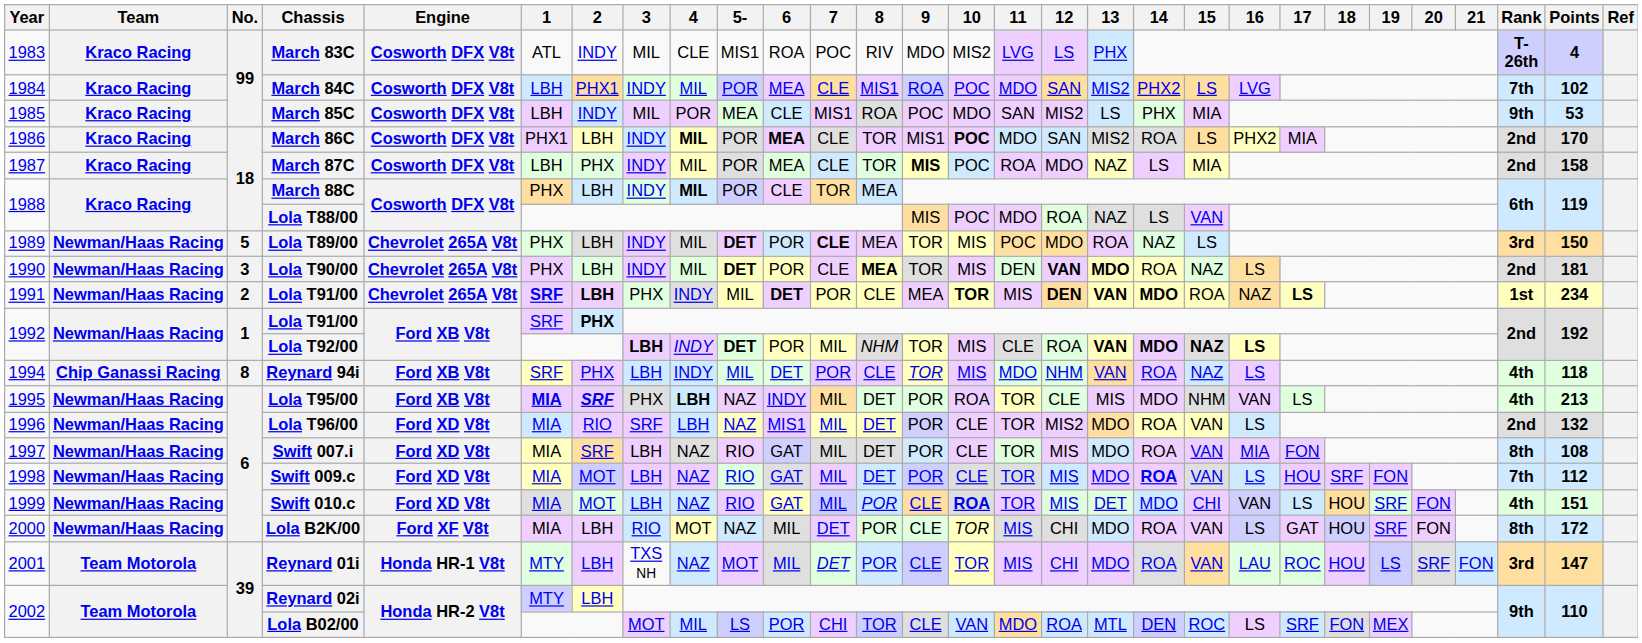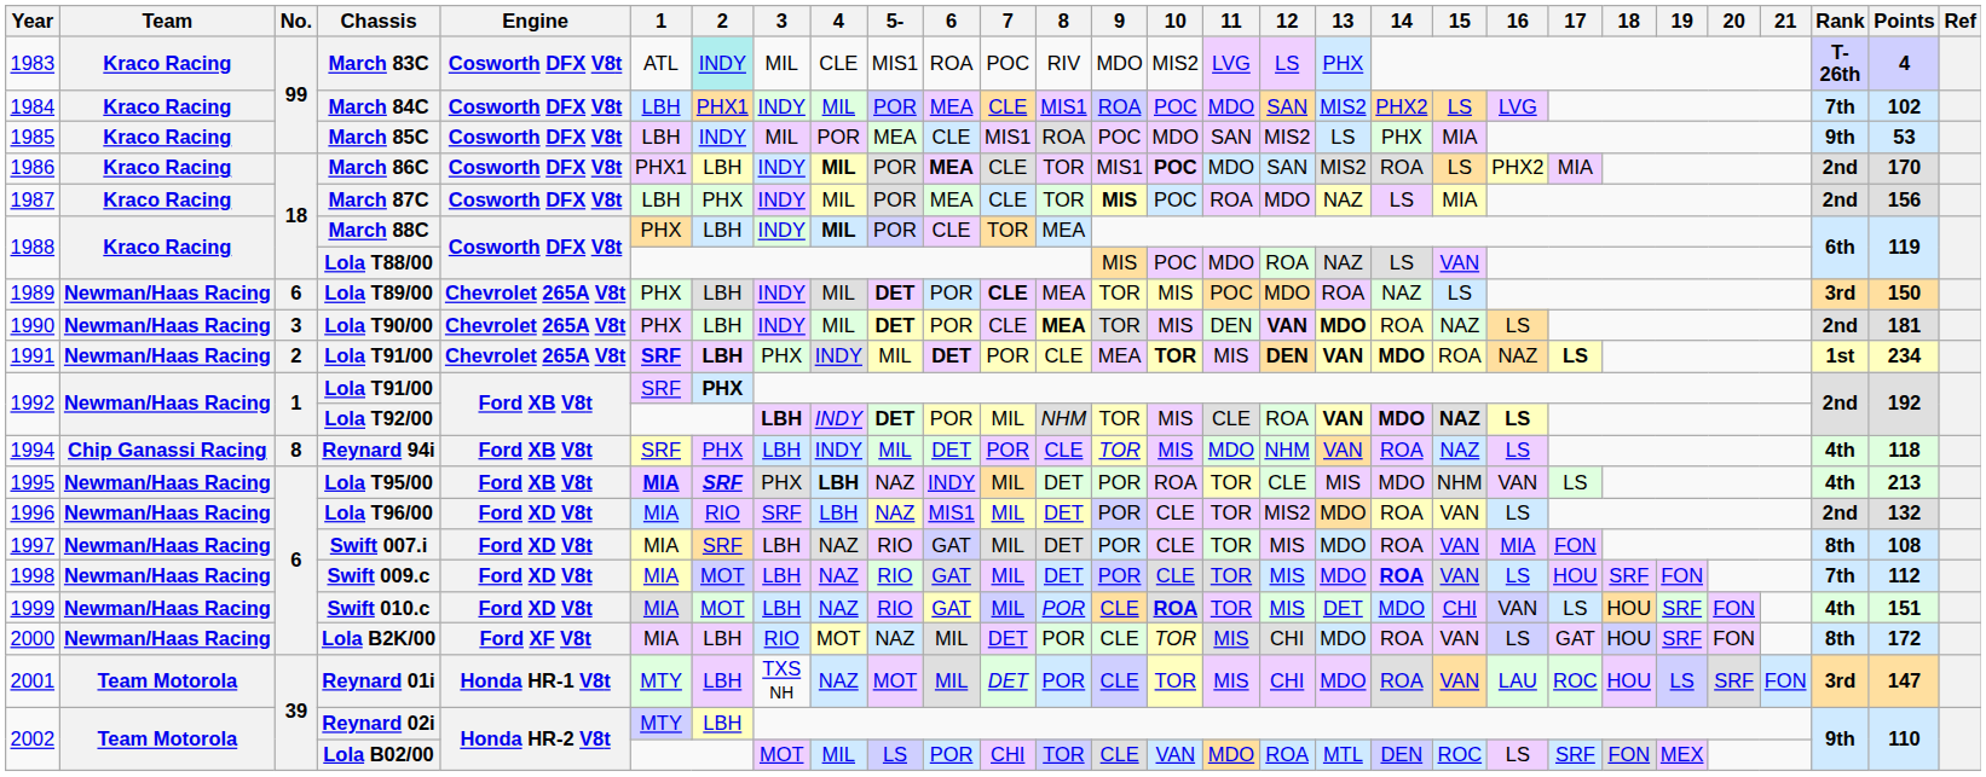March 83C | 2: no background -> paleturquoise background
March 87C | Points: 158 -> 156
Lola T89/00 | No.: 5 -> 6
